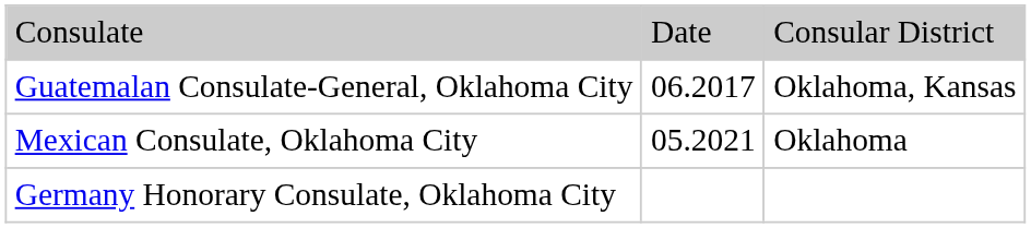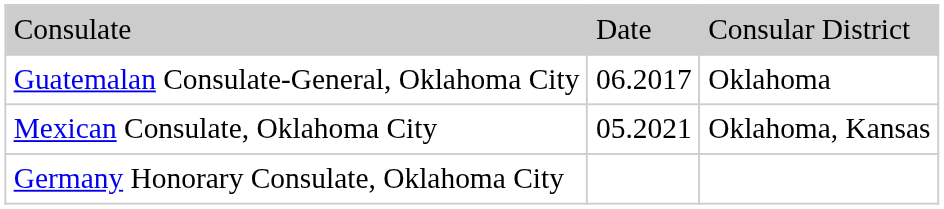Guatemalan Consulate-General, Oklahoma City | column 3: Oklahoma, Kansas -> Oklahoma
Mexican Consulate, Oklahoma City | column 3: Oklahoma -> Oklahoma, Kansas
